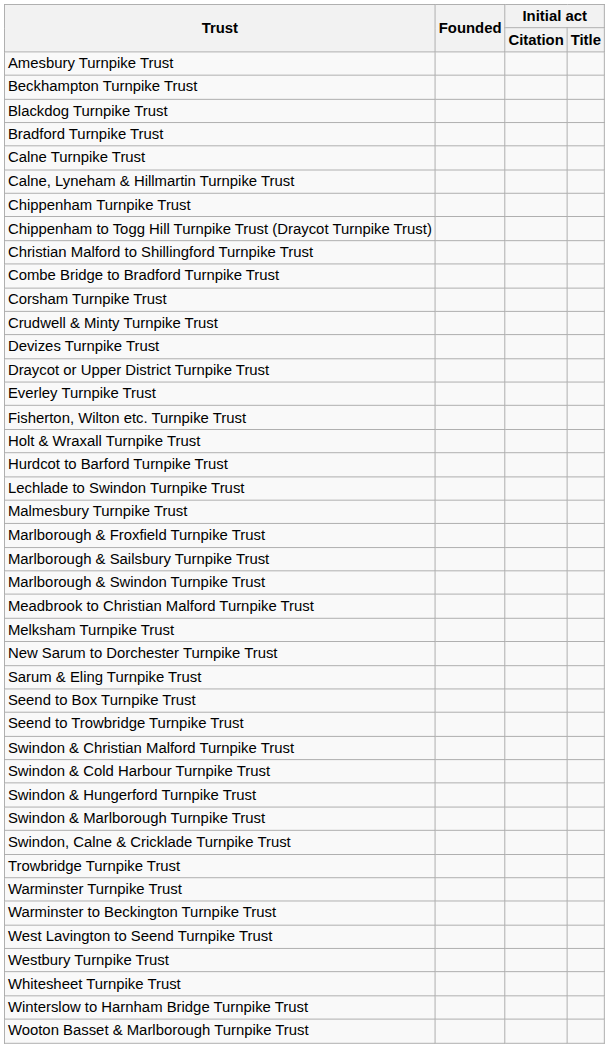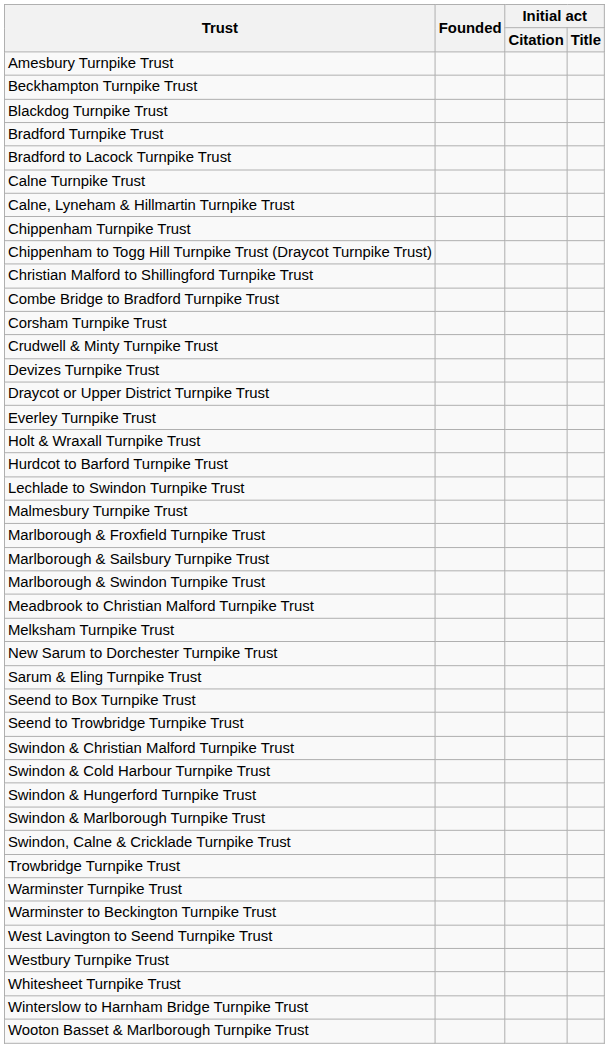+ row: Bradford to Lacock Turnpike Trust
- row: Fisherton, Wilton etc. Turnpike Trust
